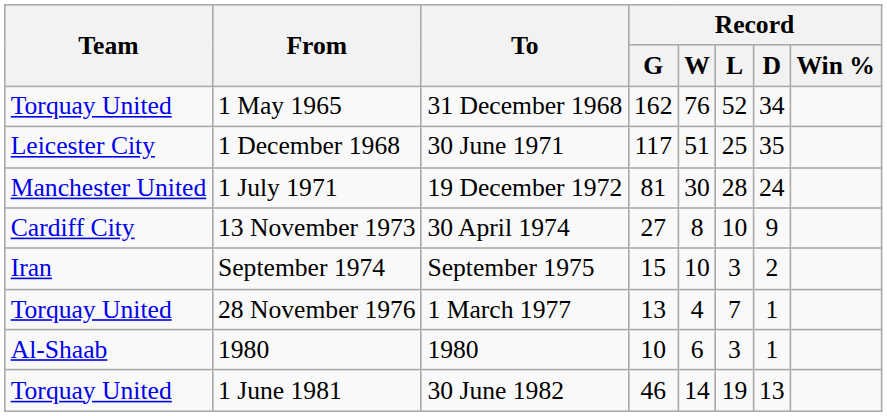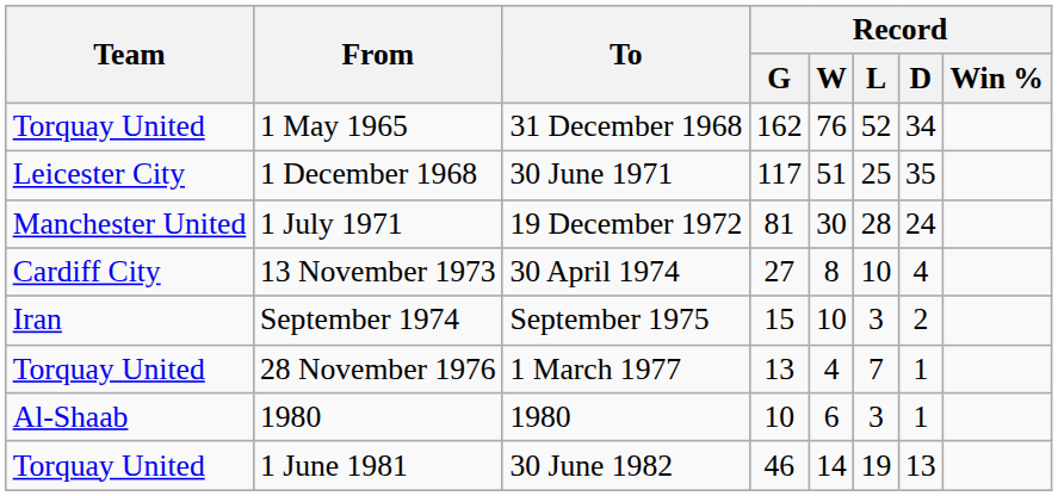13 November 1973 | Record / D: 9 -> 4
